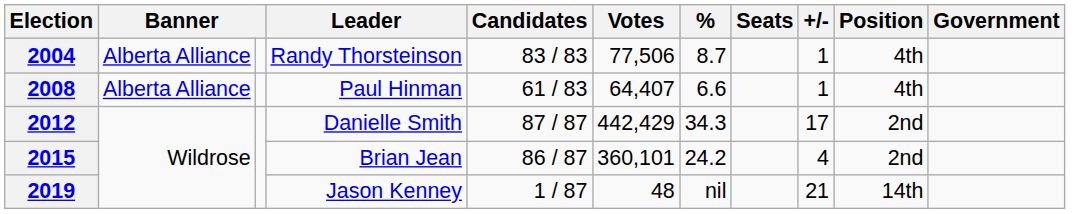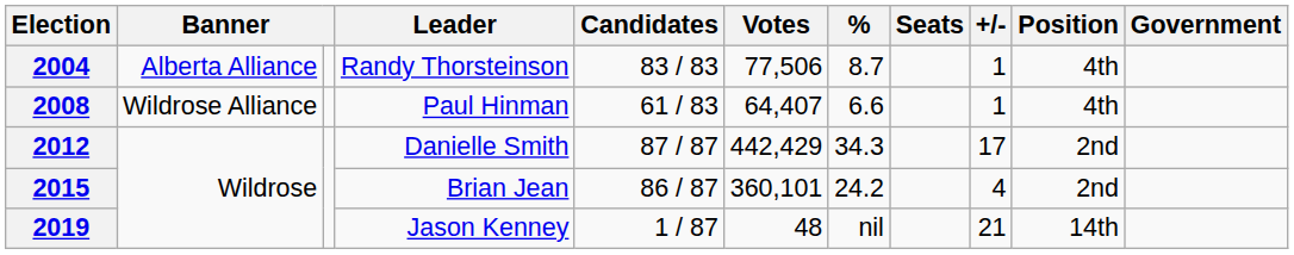2008 | column 2: Alberta Alliance -> Wildrose Alliance
